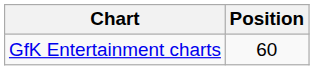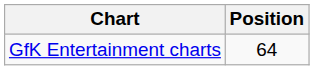GfK Entertainment charts | Position: 60 -> 64
